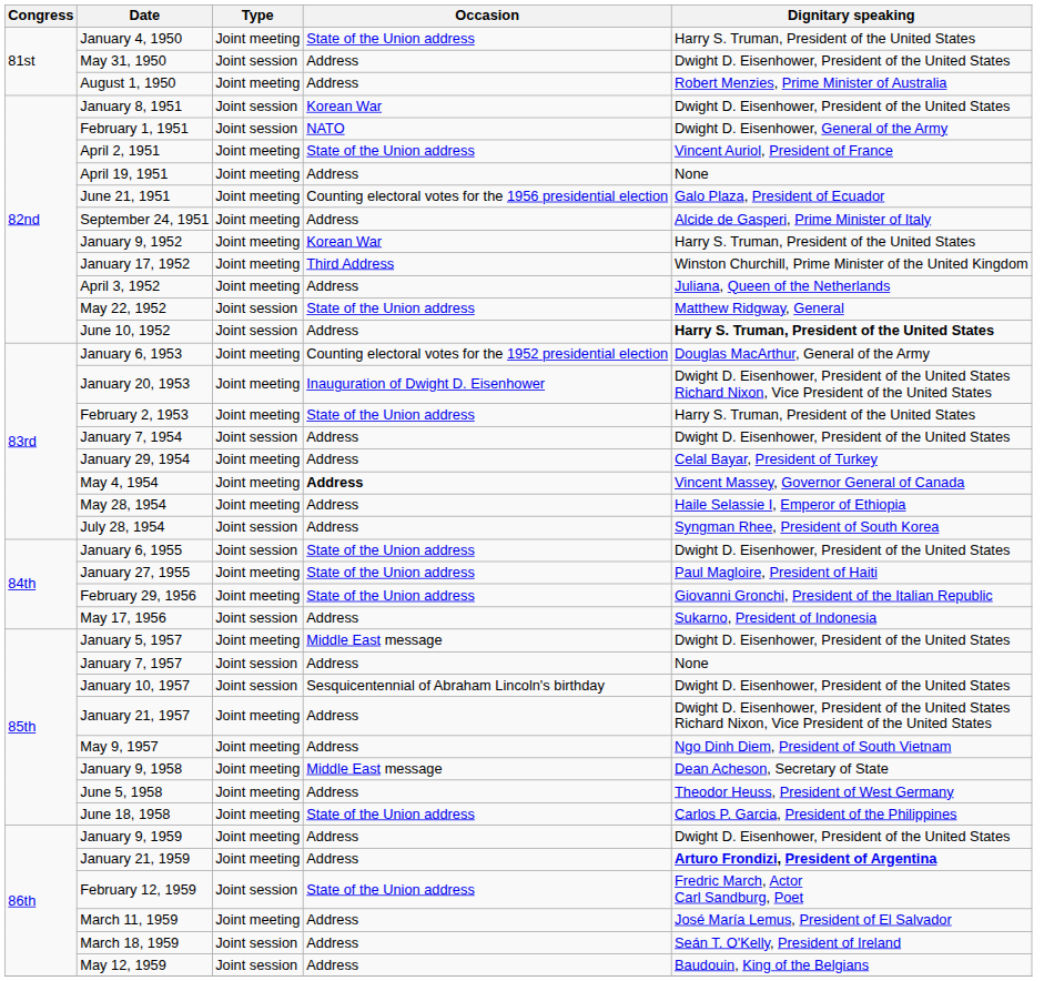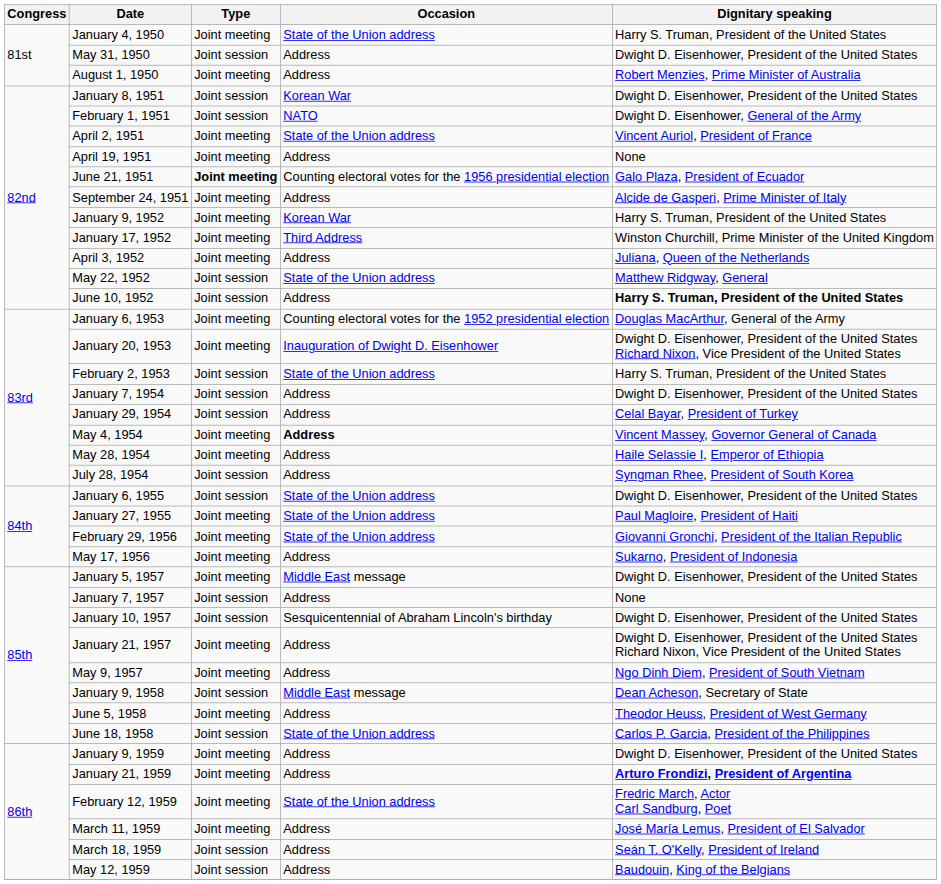June 21, 1951 | Type: normal -> bold
February 2, 1953 | Type: Joint meeting -> Joint session
January 29, 1954 | Type: Joint meeting -> Joint session
May 17, 1956 | Type: Joint session -> Joint meeting
January 9, 1958 | Type: Joint meeting -> Joint session
June 18, 1958 | Type: Joint meeting -> Joint session
February 12, 1959 | Type: Joint session -> Joint meeting
